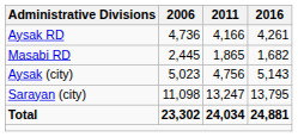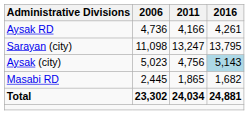rows swapped: Masabi RD <-> Sarayan (city)
Aysak (city) | 2016: no background -> lightblue background
